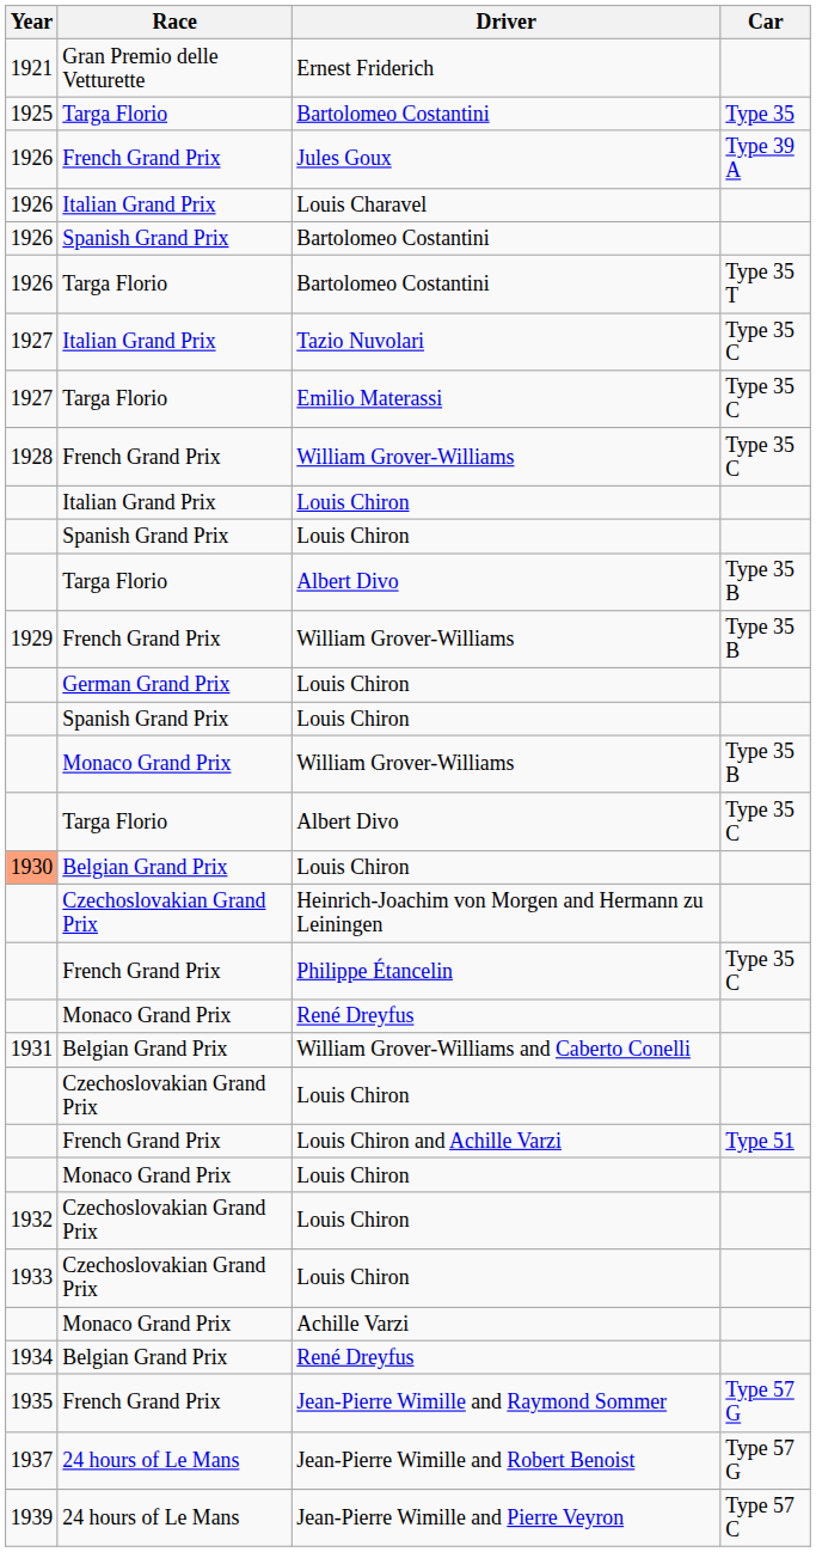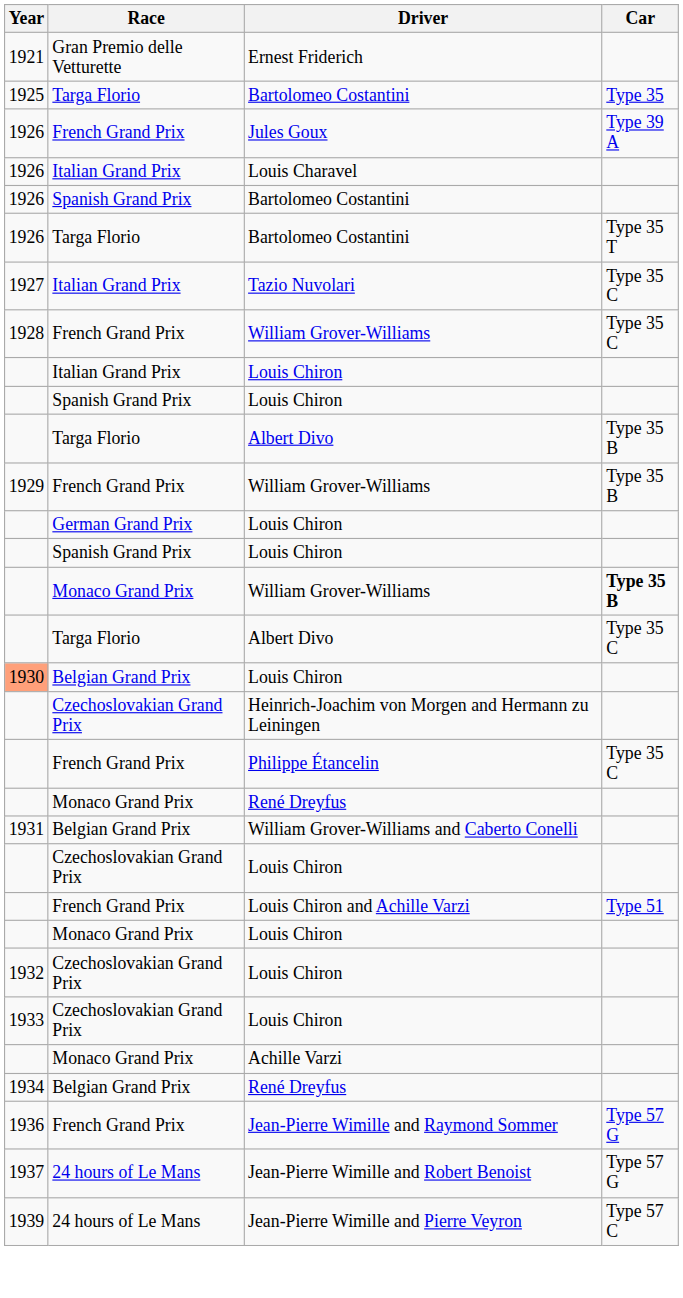- row: 1927 | Targa Florio | Emilio Materassi | Type 35 C
Monaco Grand Prix / William Grover-Williams | Car: normal -> bold
Jean-Pierre Wimille and Raymond Sommer | Year: 1935 -> 1936
